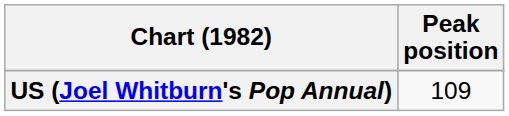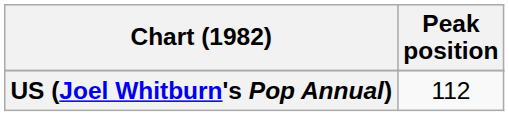US (Joel Whitburn's Pop Annual) | Peak position: 109 -> 112
